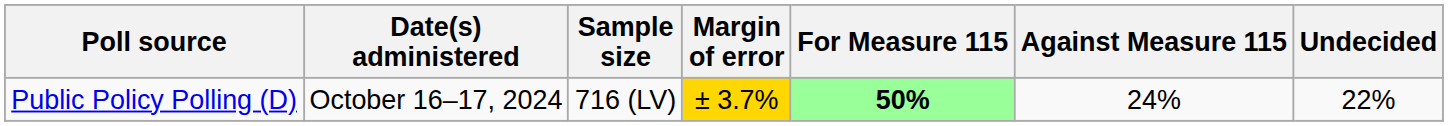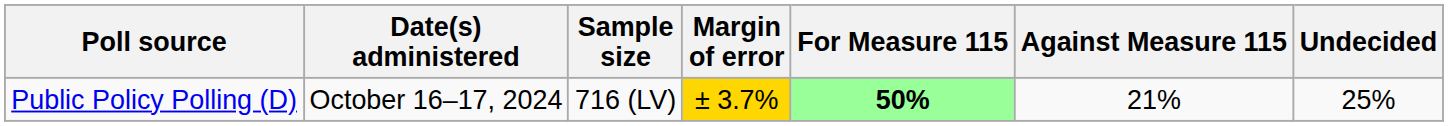Public Policy Polling (D) | Against Measure 115: 24% -> 21%
Public Policy Polling (D) | Undecided: 22% -> 25%
